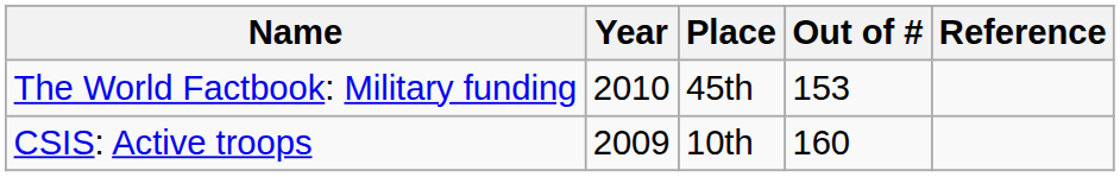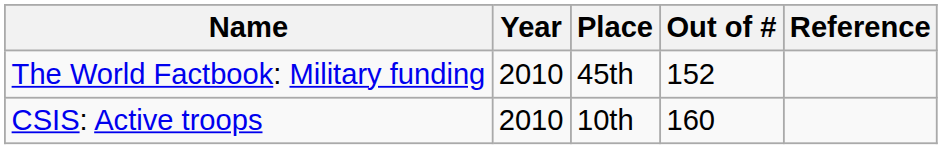The World Factbook: Military funding | Out of #: 153 -> 152
CSIS: Active troops | Year: 2009 -> 2010
